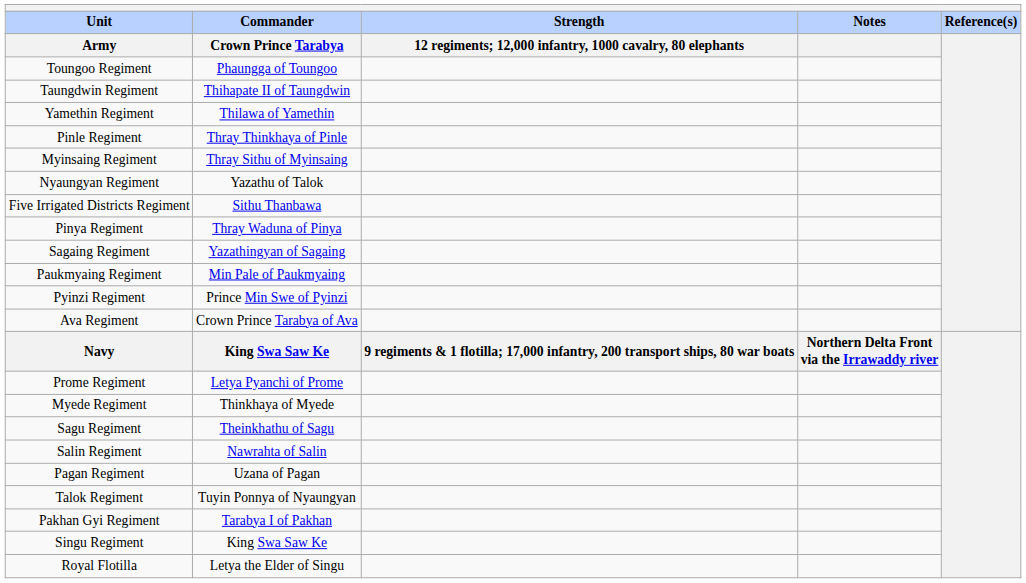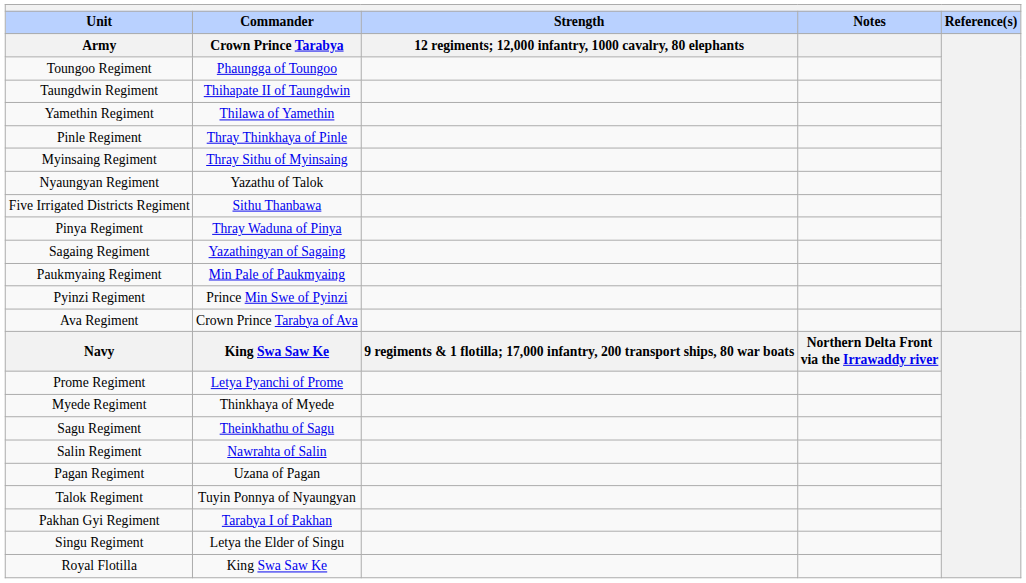Singu Regiment | Commander / Crown Prince Tarabya: King Swa Saw Ke -> Letya the Elder of Singu
Royal Flotilla | Commander / Crown Prince Tarabya: Letya the Elder of Singu -> King Swa Saw Ke
